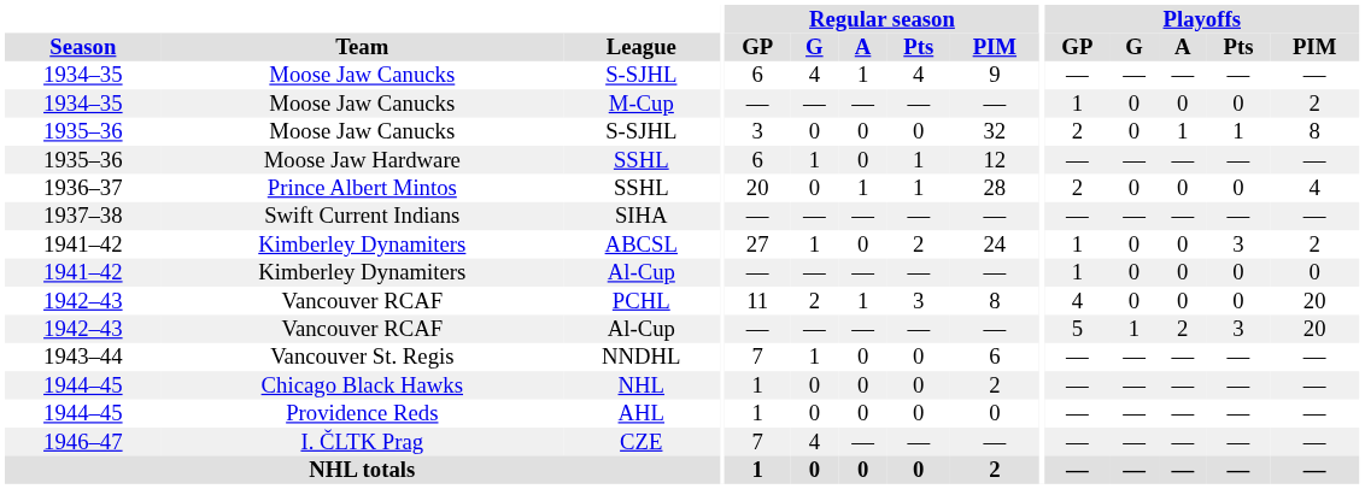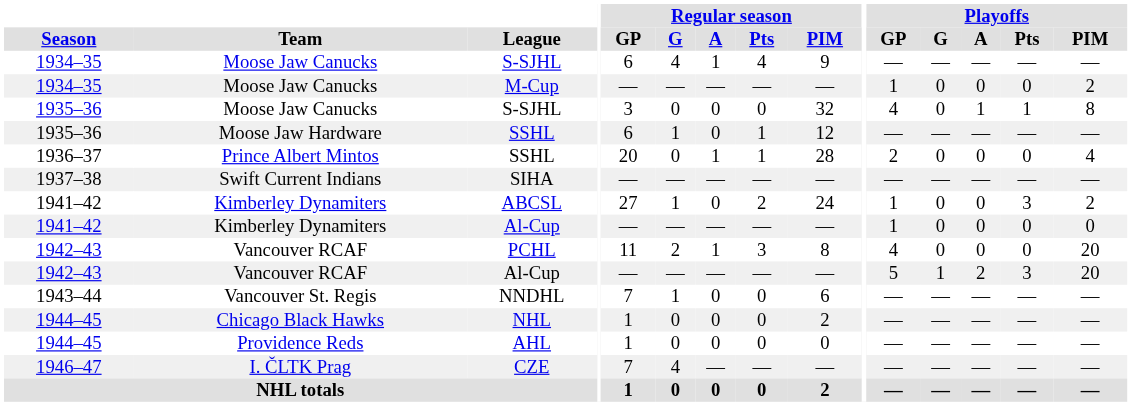1935–36 / S-SJHL | Playoffs / GP: 2 -> 4
